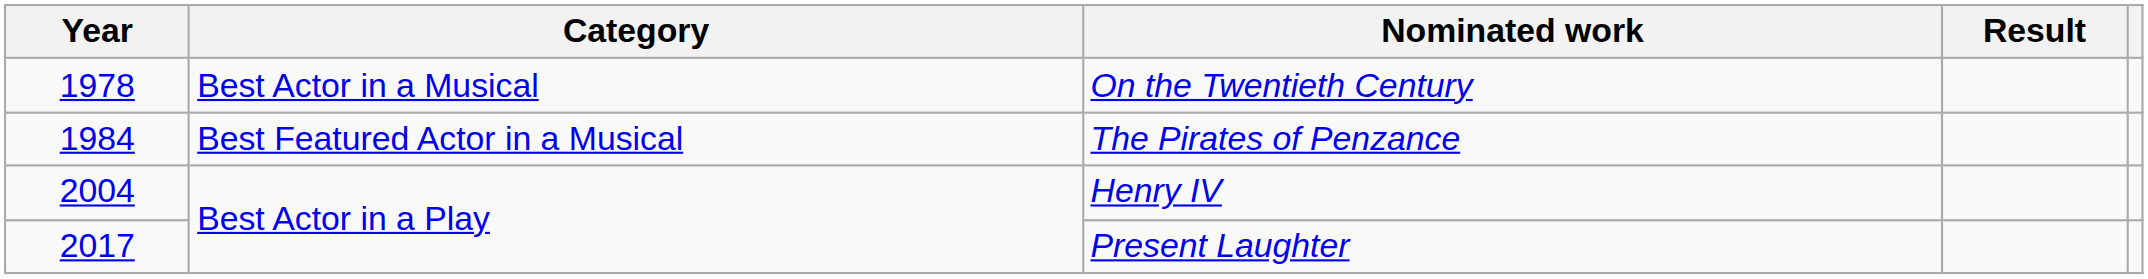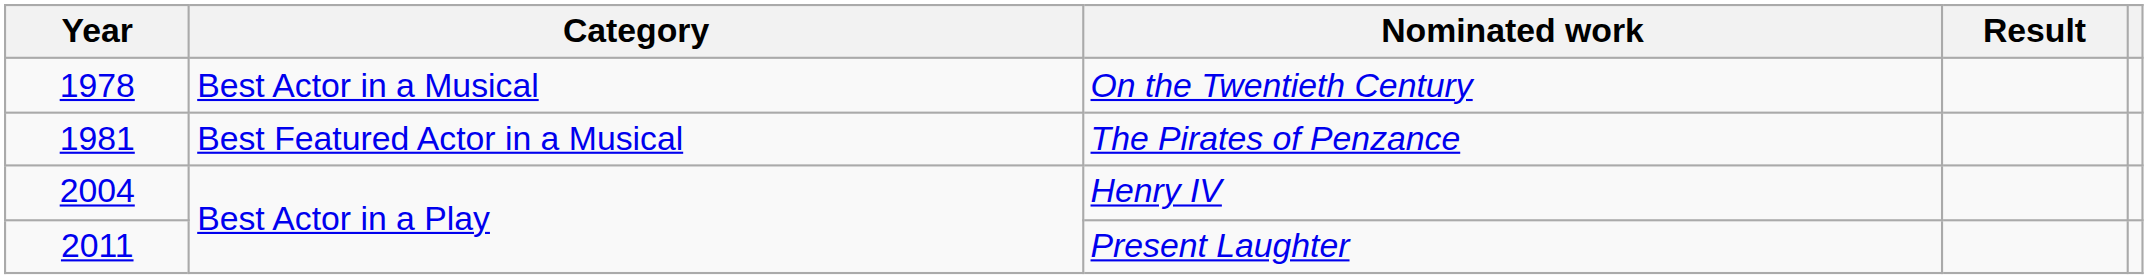The Pirates of Penzance | Year: 1984 -> 1981
Present Laughter | Year: 2017 -> 2011
